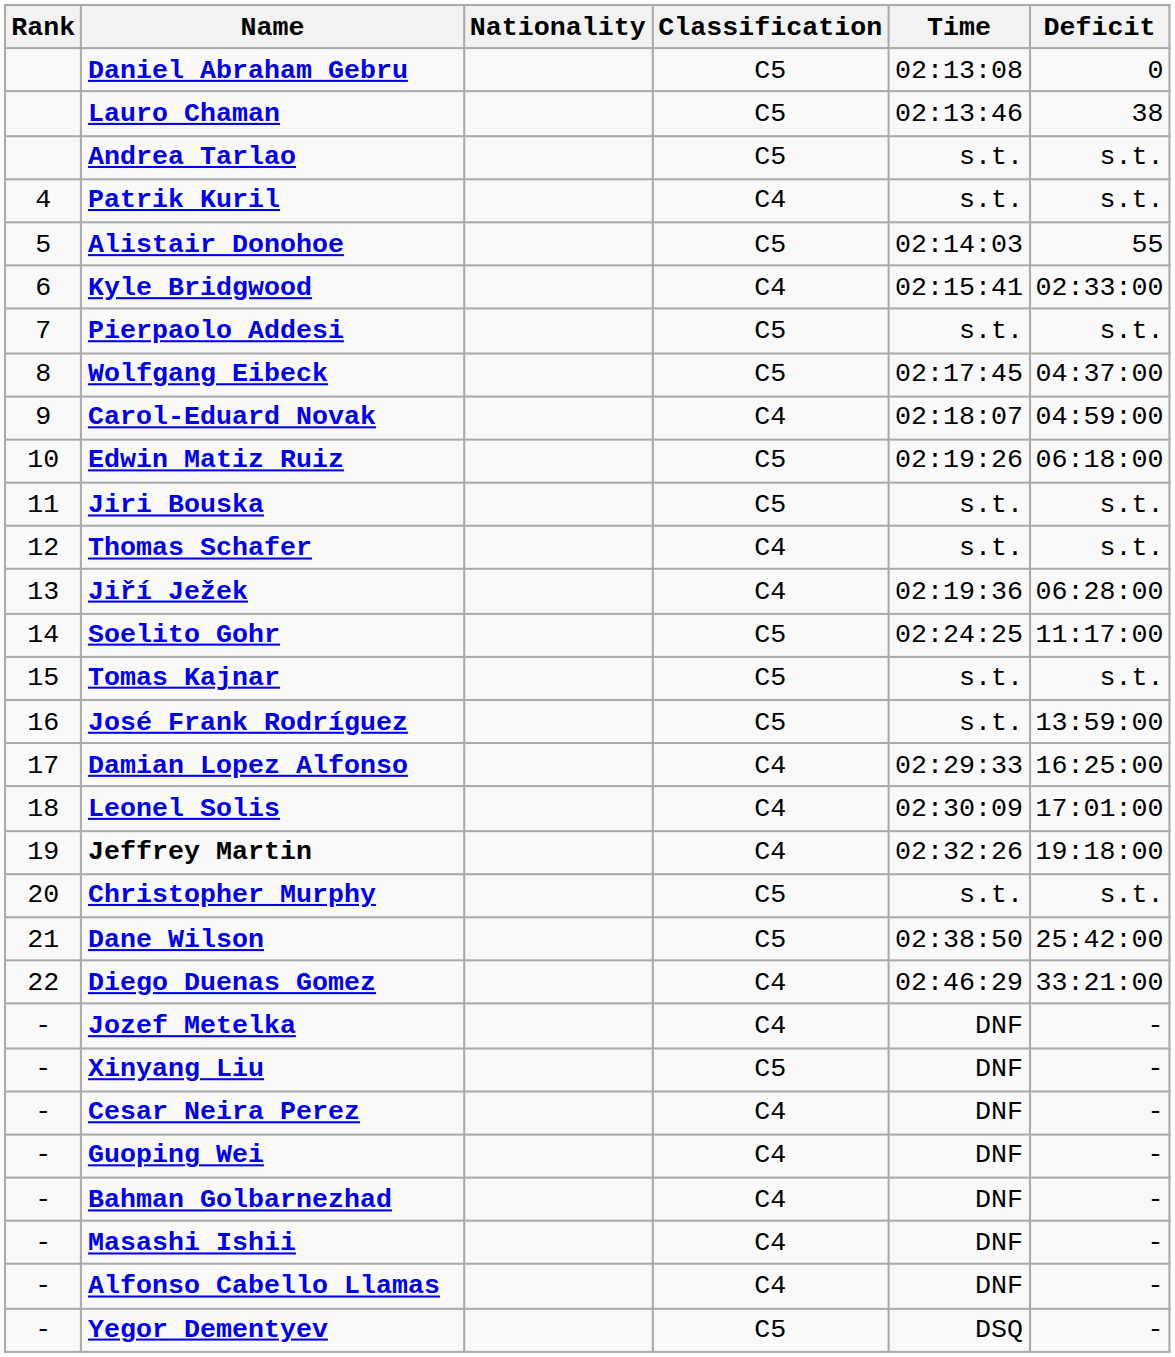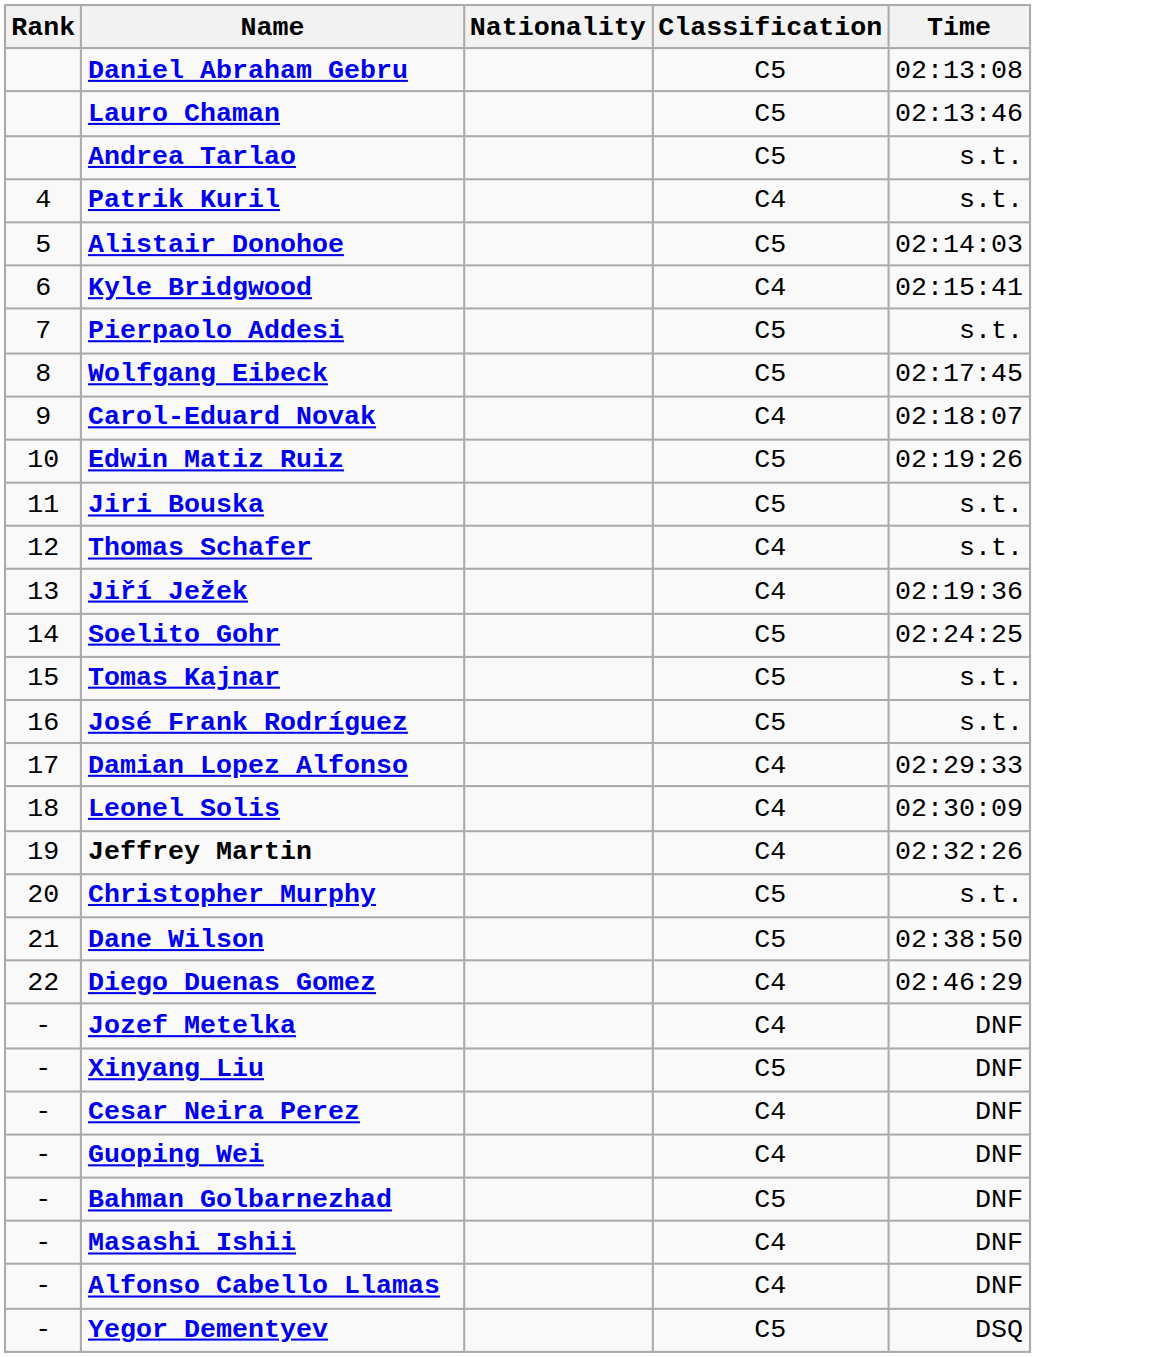- column: Deficit | 0 | 38 | s.t. | s.t. | 55 | 02:33:00 | s.t. | 04:37:00 | 04:59:00 | 06:18:00 | s.t. | s.t. | 06:28:00 | 11:17:00 | s.t. | 13:59:00 | 16:25:00 | 17:01:00 | 19:18:00 | s.t. | 25:42:00 | 33:21:00 | - | - | - | - | - | - | - | -
Bahman Golbarnezhad | Classification: C4 -> C5
